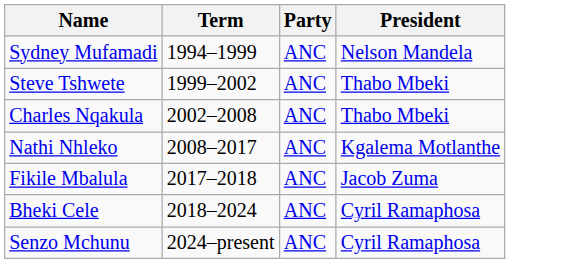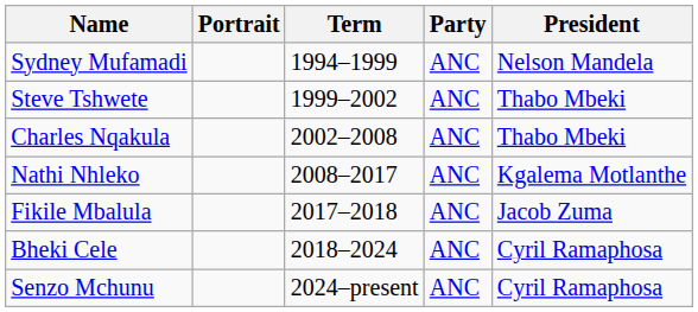+ column: Portrait
